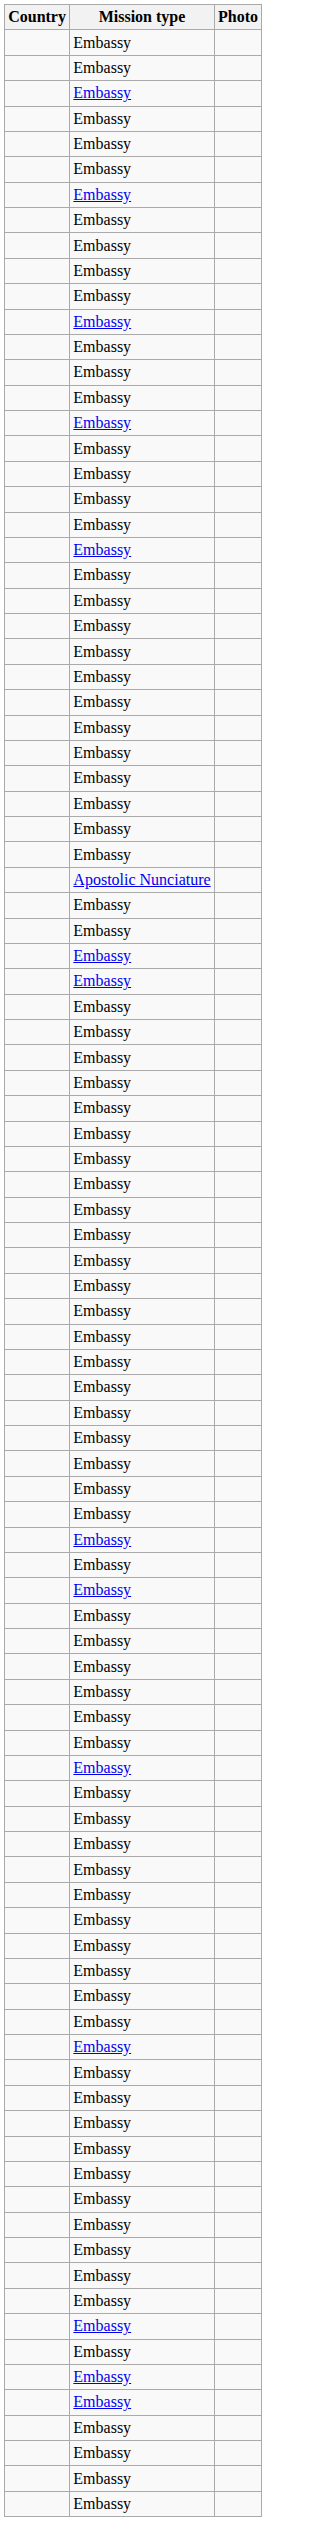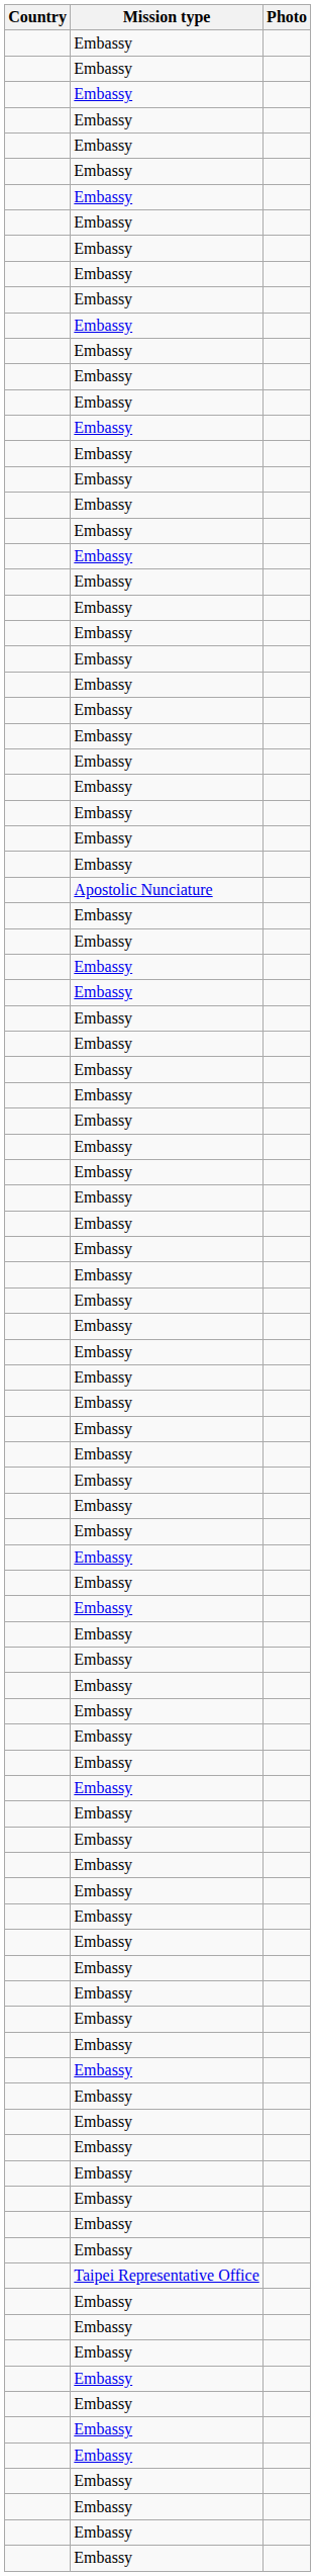+ row: Taipei Representative Office
